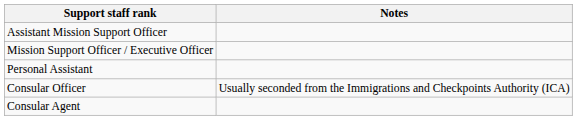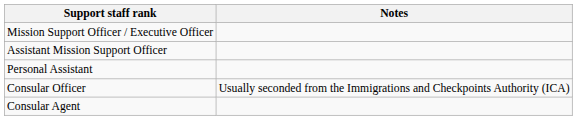rows swapped: Mission Support Officer / Executive Officer <-> Assistant Mission Support Officer
